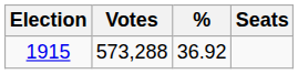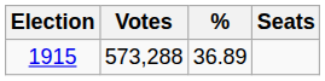1915 | %: 36.92 -> 36.89
